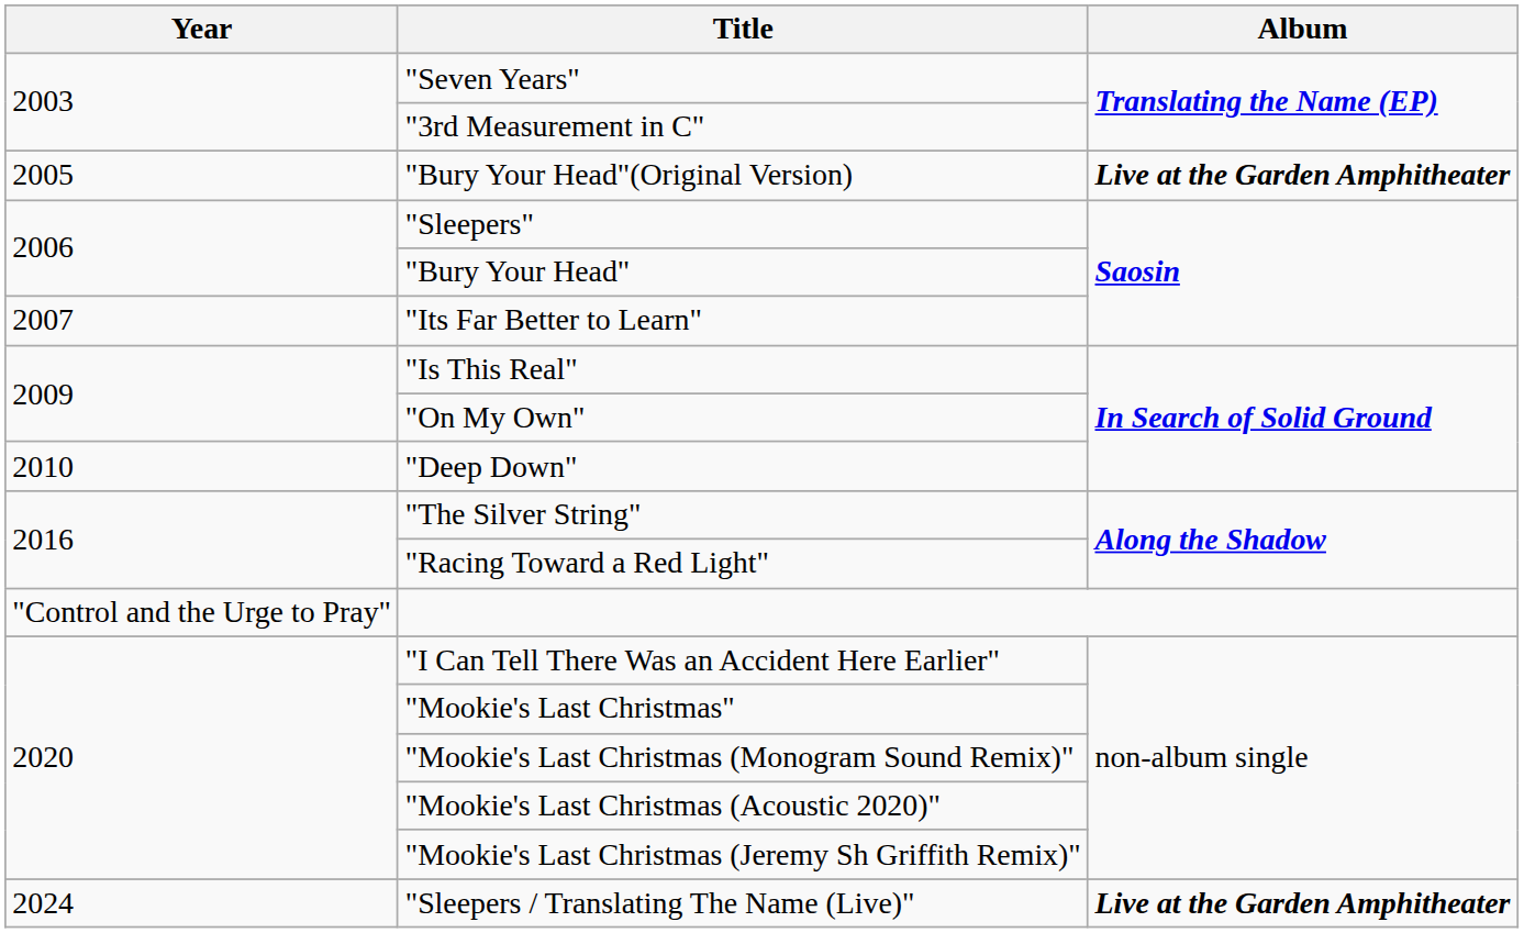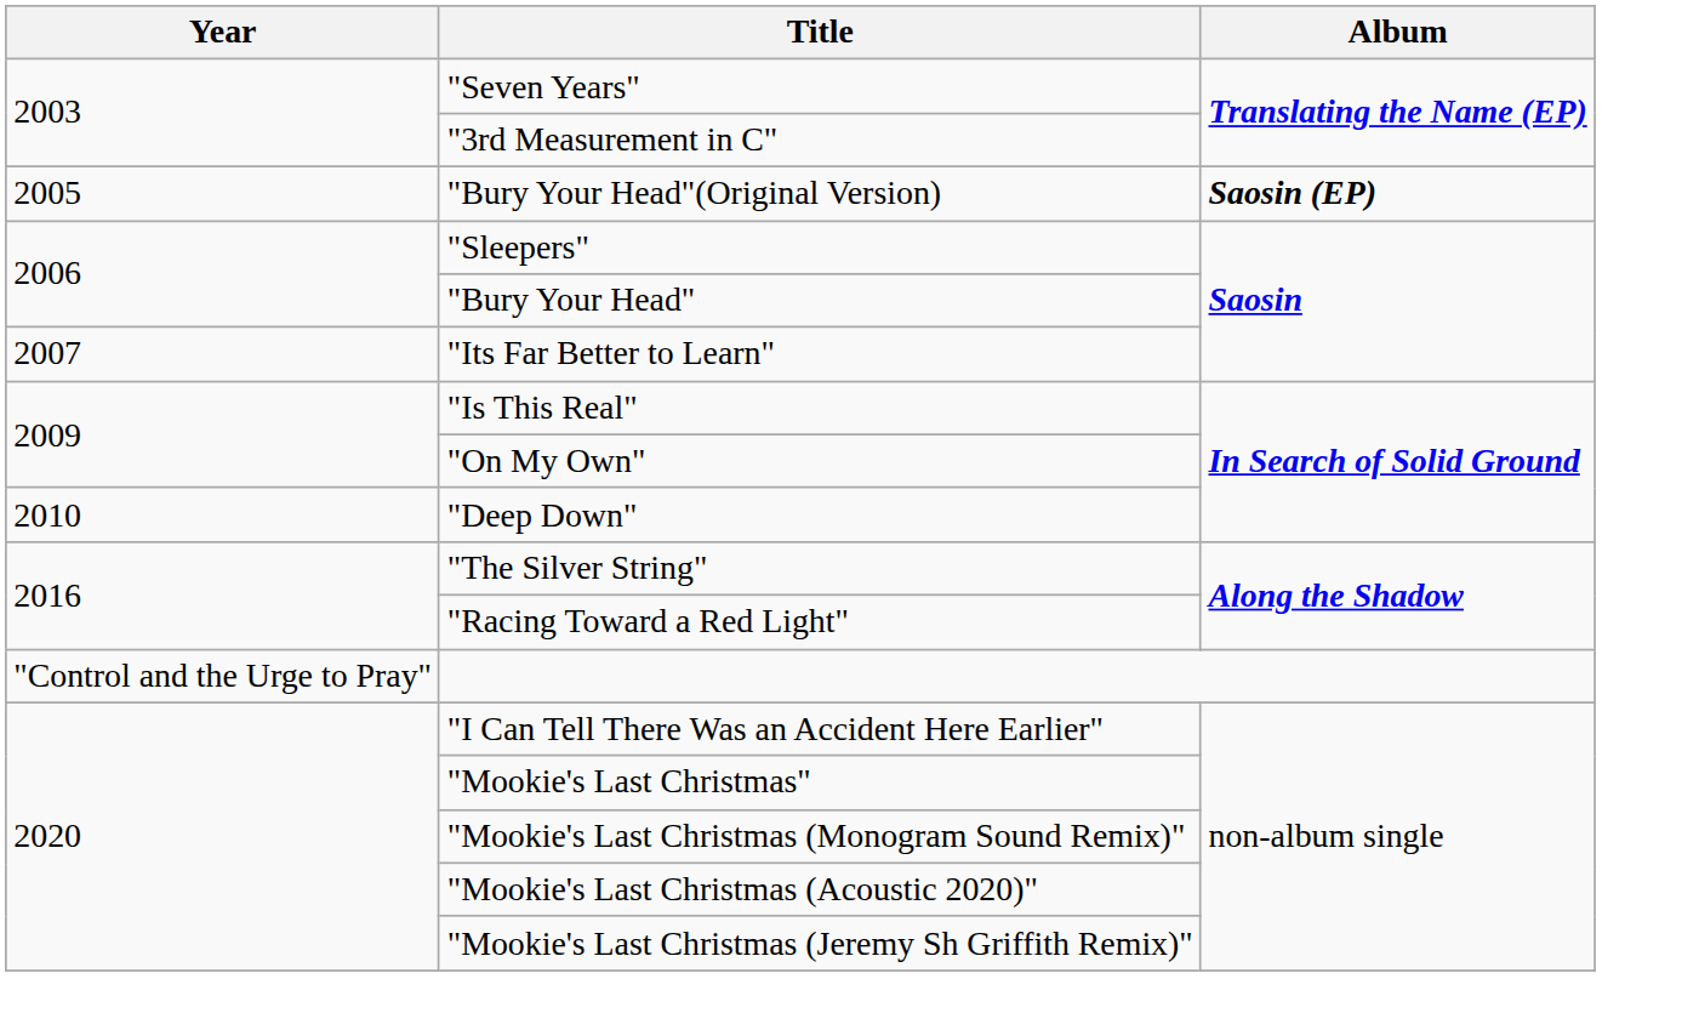"Bury Your Head"(Original Version) | Album: Live at the Garden Amphitheater -> Saosin (EP)
- row: 2024 | "Sleepers / Translating The Name (Live)" | Live at the Garden Amphitheater
